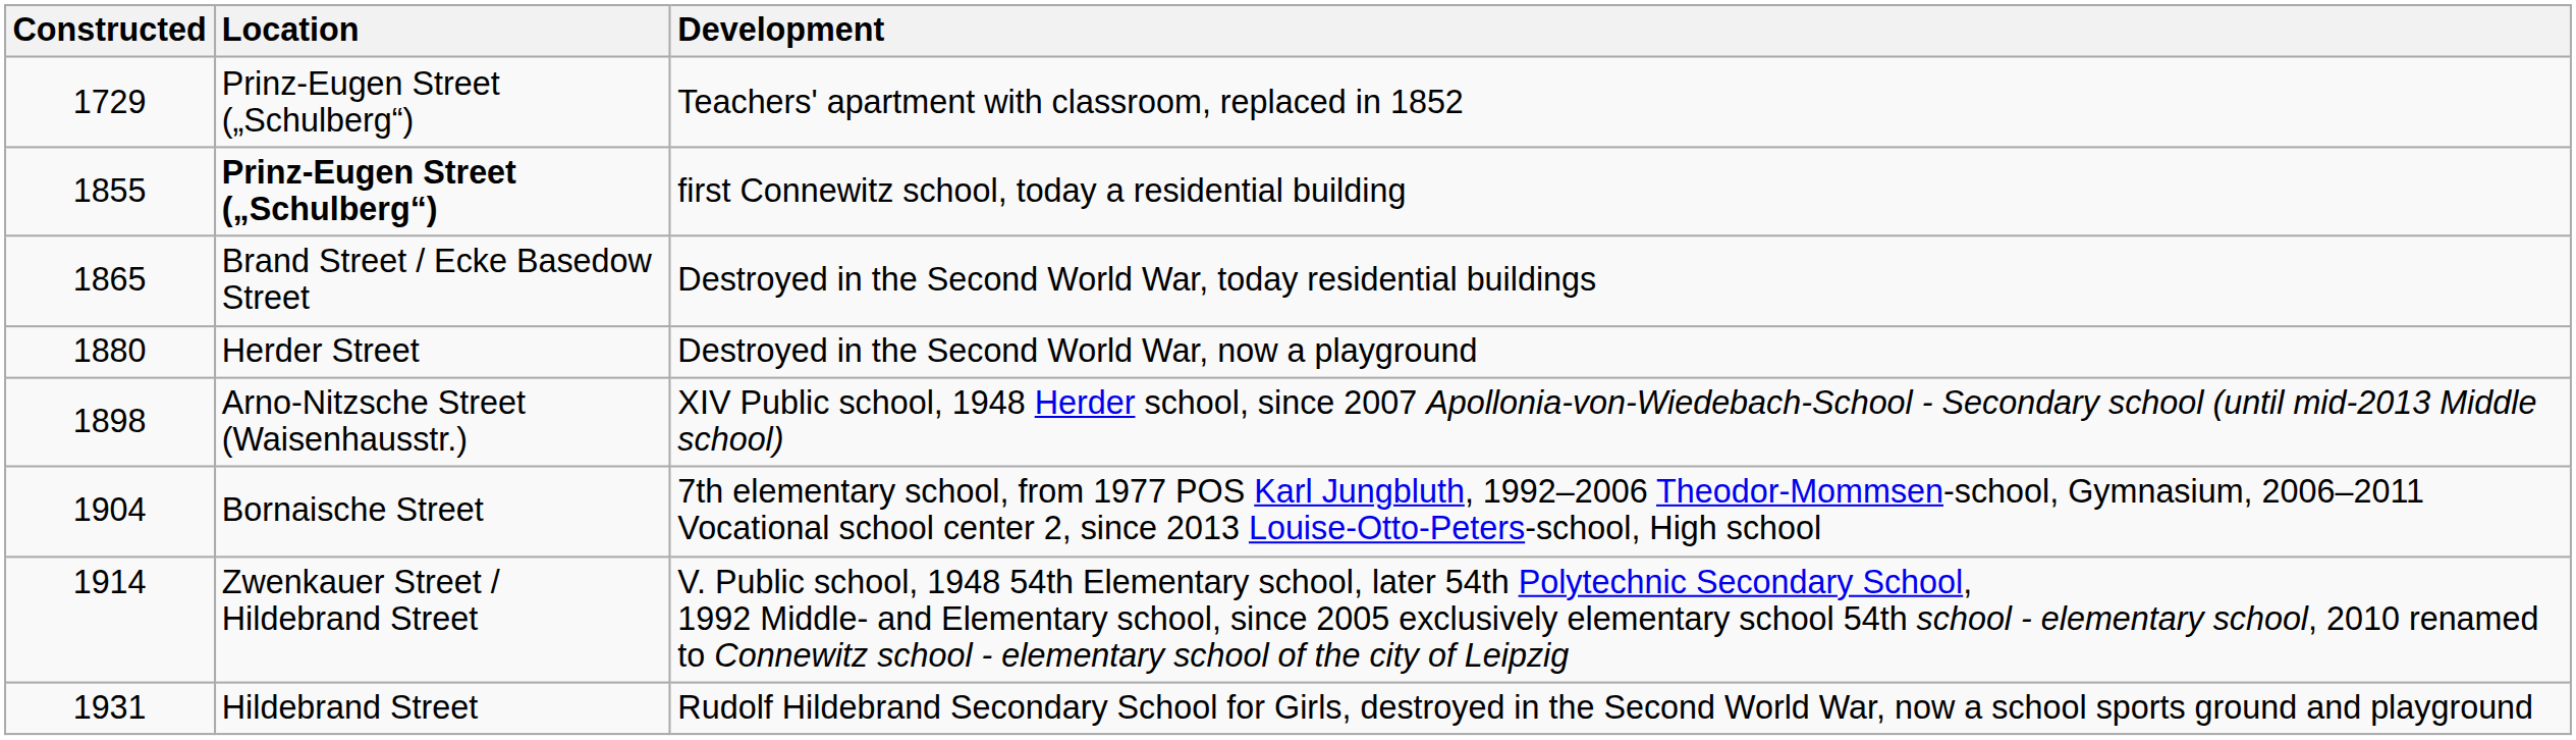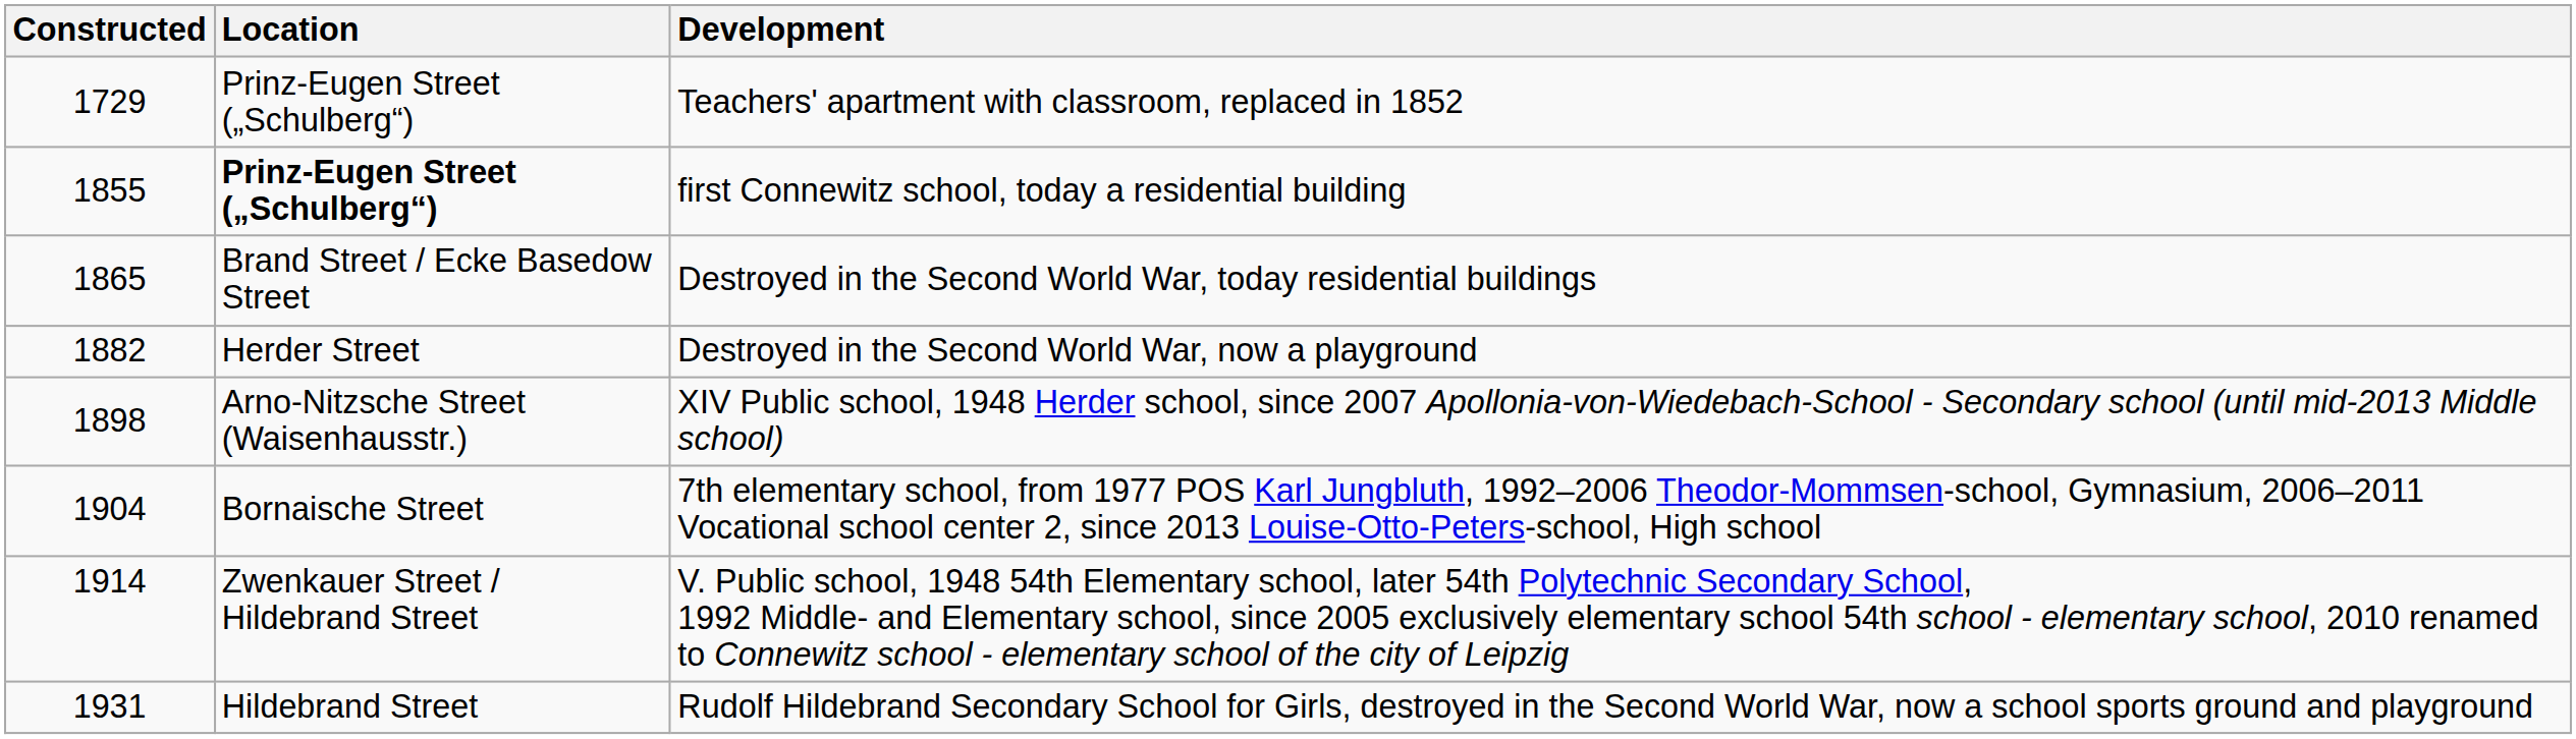Destroyed in the Second World War, now a playground | Constructed: 1880 -> 1882
